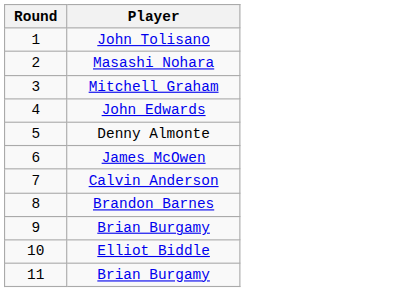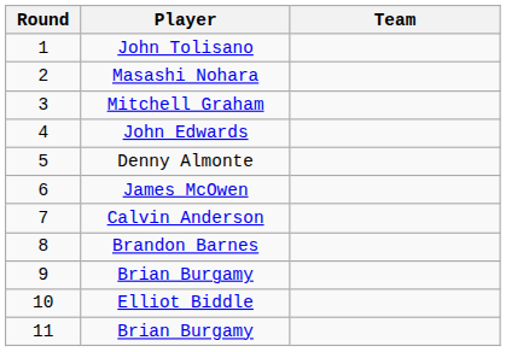+ column: Team
